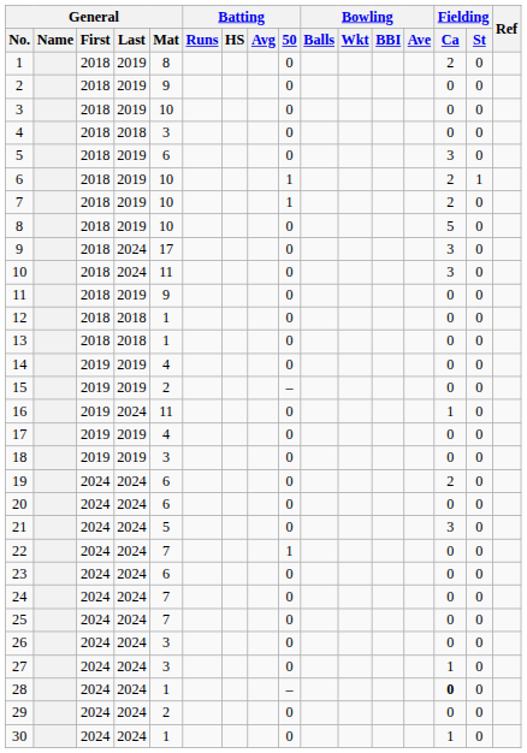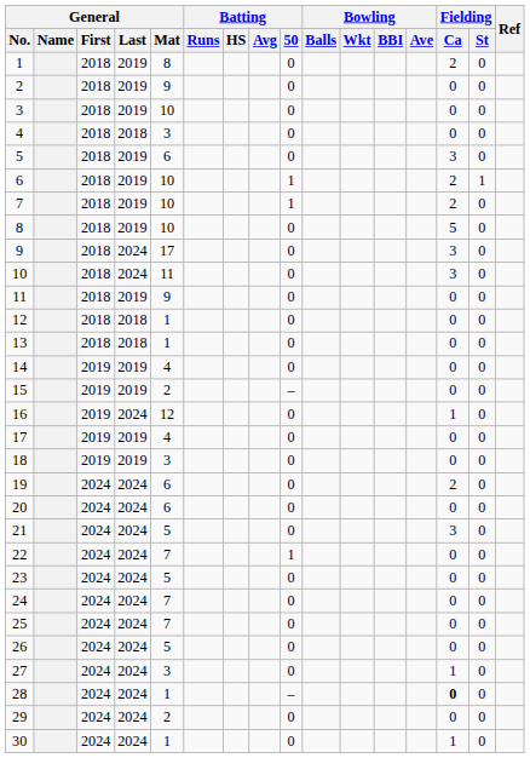16 | General / Mat: 11 -> 12
23 | General / Mat: 6 -> 5
26 | General / Mat: 3 -> 5
